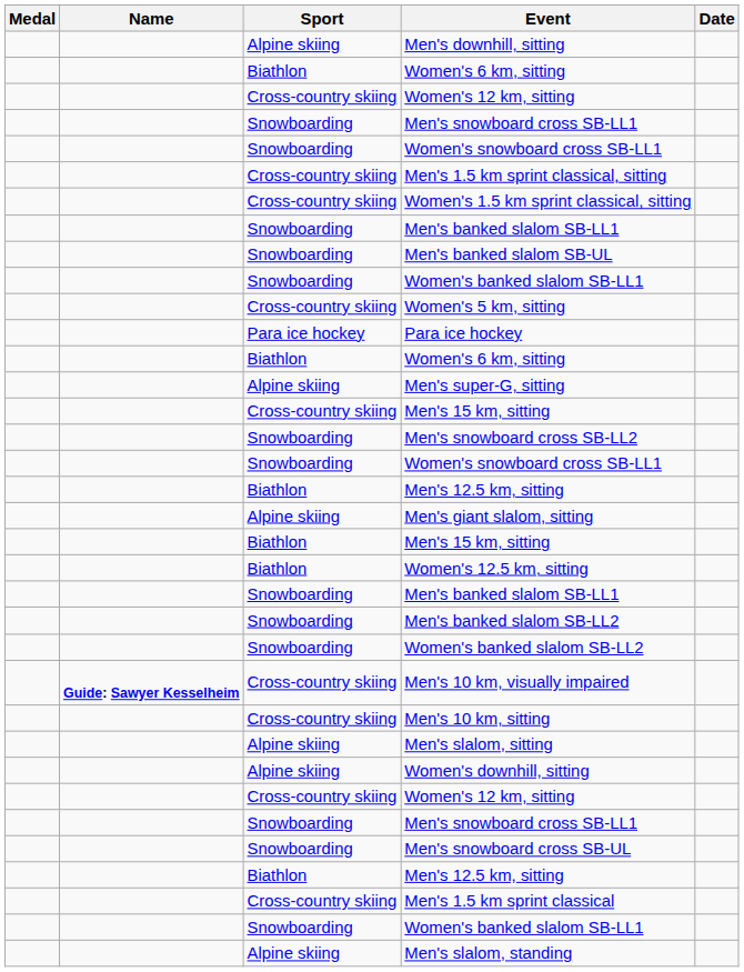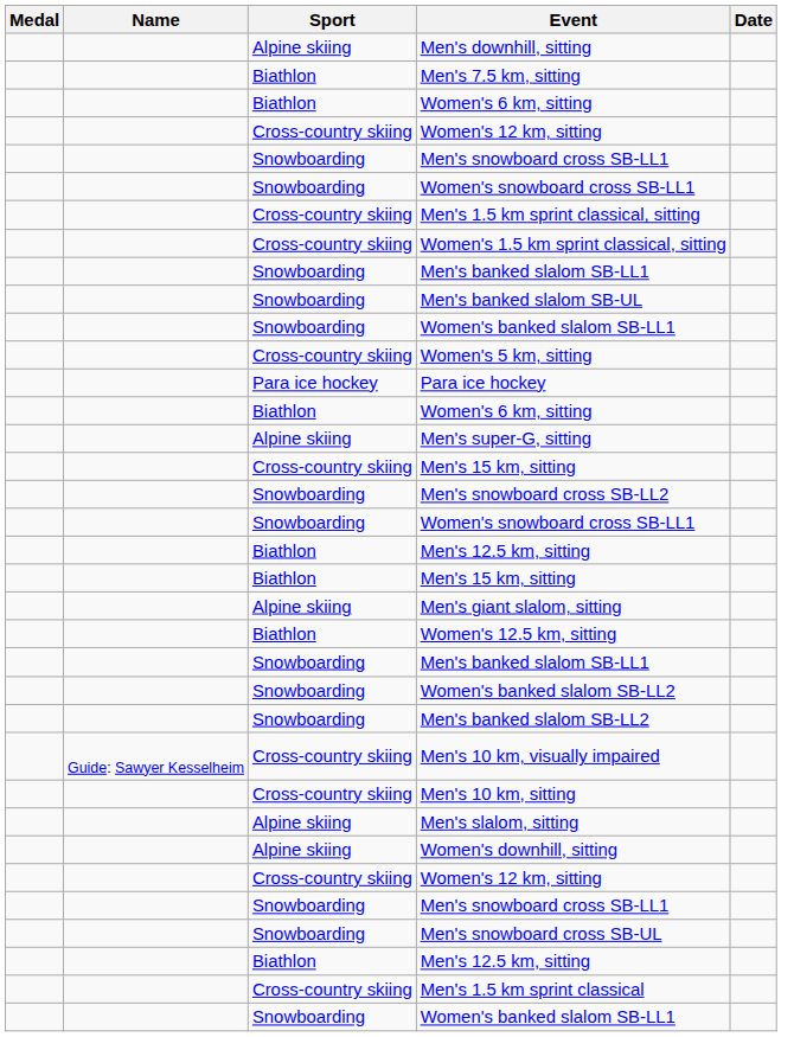+ row: Biathlon | Men's 7.5 km, sitting
rows swapped: Men's giant slalom, sitting <-> Biathlon / Men's 15 km, sitting
rows swapped: Men's banked slalom SB-LL2 <-> Women's banked slalom SB-LL2
Men's 10 km, visually impaired | Name: bold -> normal
- row: Alpine skiing | Men's slalom, standing
